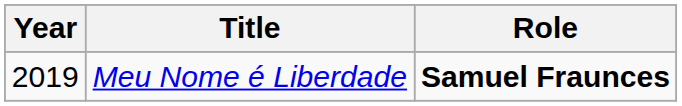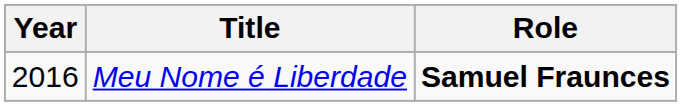Meu Nome é Liberdade | Year: 2019 -> 2016
